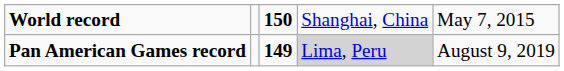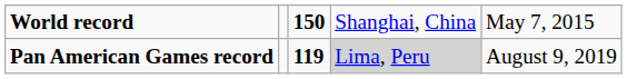Pan American Games record | column 3: 149 -> 119
